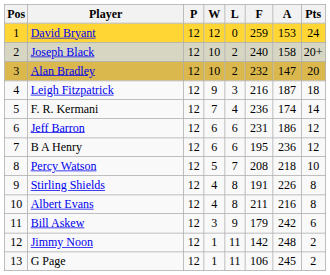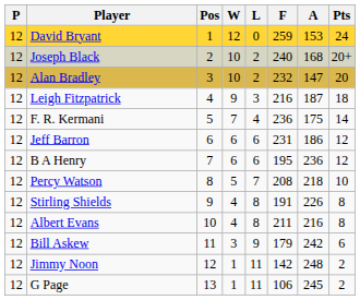columns swapped: Pos <-> P
Joseph Black | A: 158 -> 168
F. R. Kermani | A: 174 -> 175
